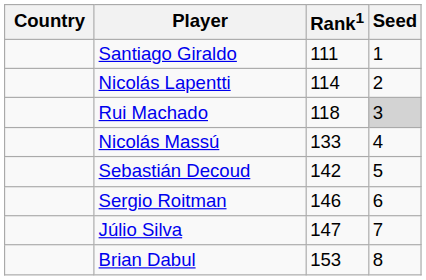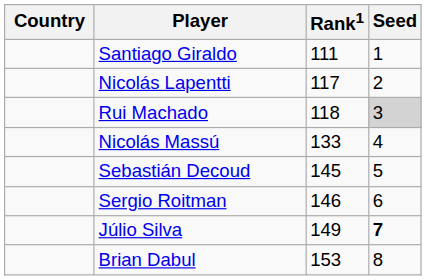Nicolás Lapentti | Rank1: 114 -> 117
Sebastián Decoud | Rank1: 142 -> 145
Júlio Silva | Rank1: 147 -> 149
Júlio Silva | Seed: normal -> bold
